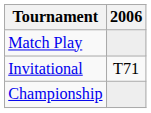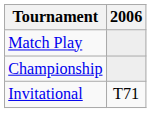rows swapped: Championship <-> Invitational
